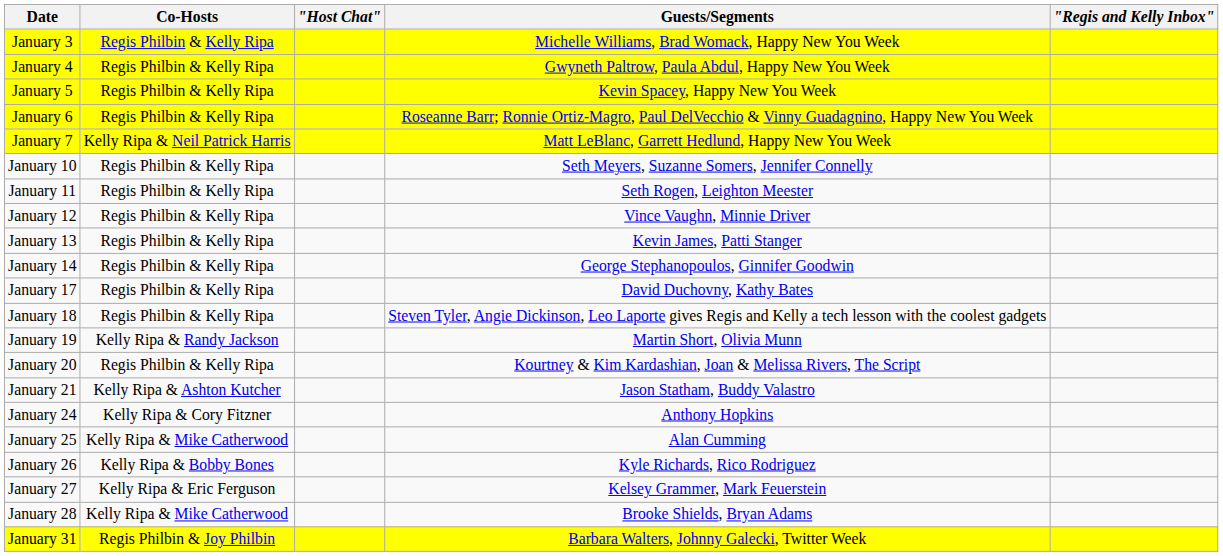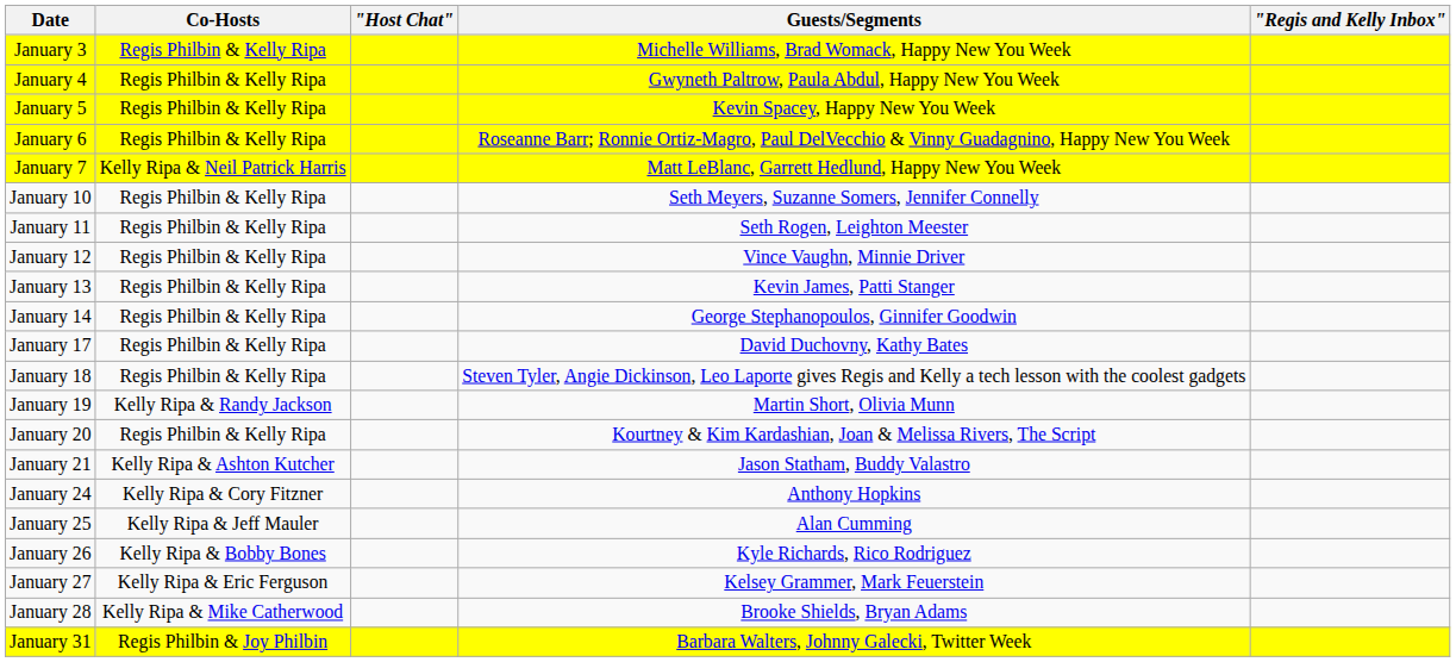January 25 | Co-Hosts: Kelly Ripa & Mike Catherwood -> Kelly Ripa & Jeff Mauler
